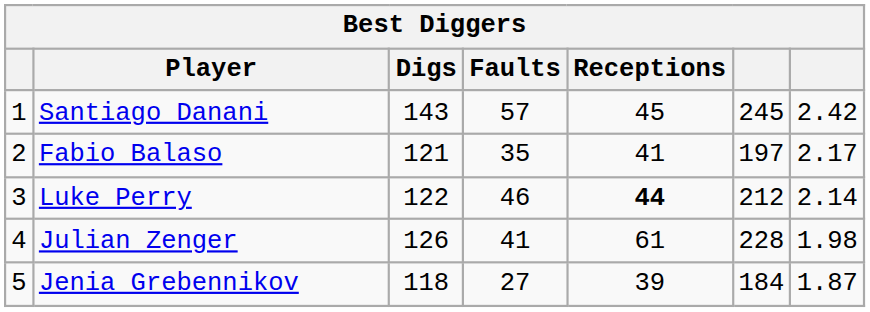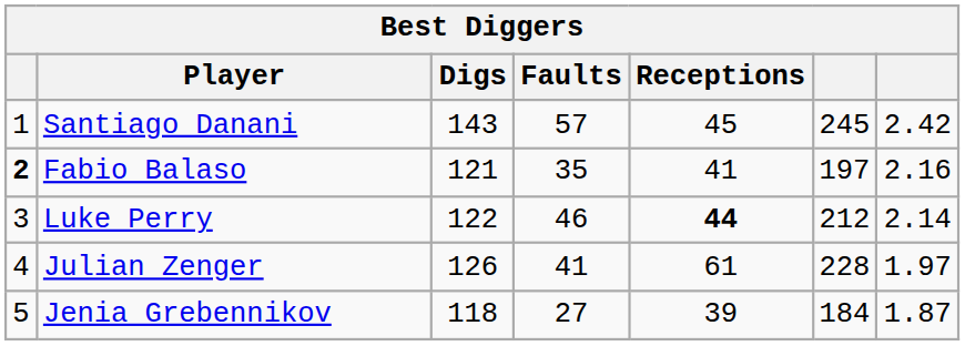Fabio Balaso | column 1: normal -> bold
Fabio Balaso | column 7: 2.17 -> 2.16
Julian Zenger | column 7: 1.98 -> 1.97
